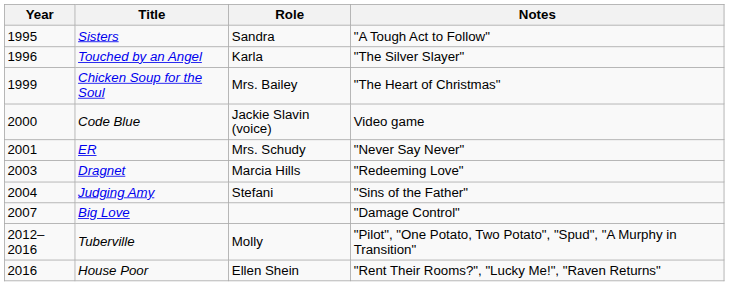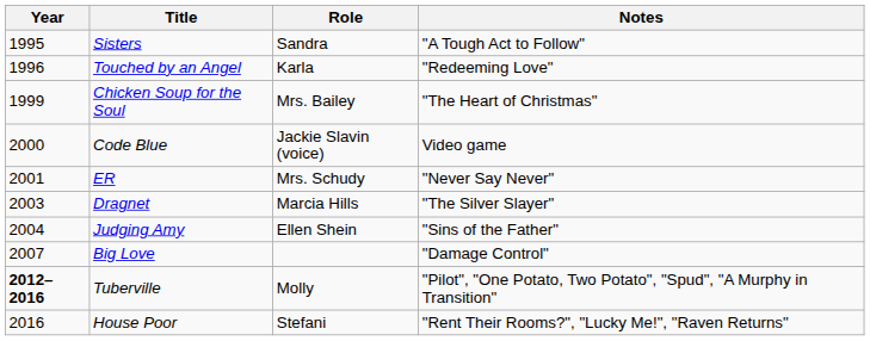Touched by an Angel | Notes: "The Silver Slayer" -> "Redeeming Love"
Dragnet | Notes: "Redeeming Love" -> "The Silver Slayer"
Judging Amy | Role: Stefani -> Ellen Shein
Tuberville | Year: normal -> bold
House Poor | Role: Ellen Shein -> Stefani
